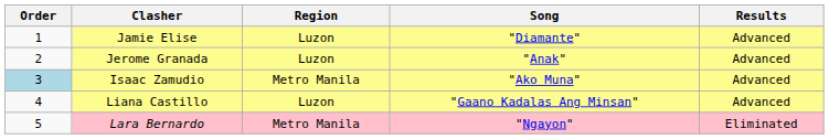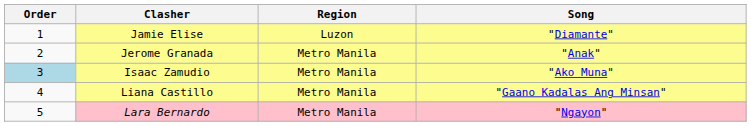- column: Results | Advanced | Advanced | Advanced | Advanced | Eliminated
Jerome Granada | Region: Luzon -> Metro Manila
Liana Castillo | Region: Luzon -> Metro Manila
